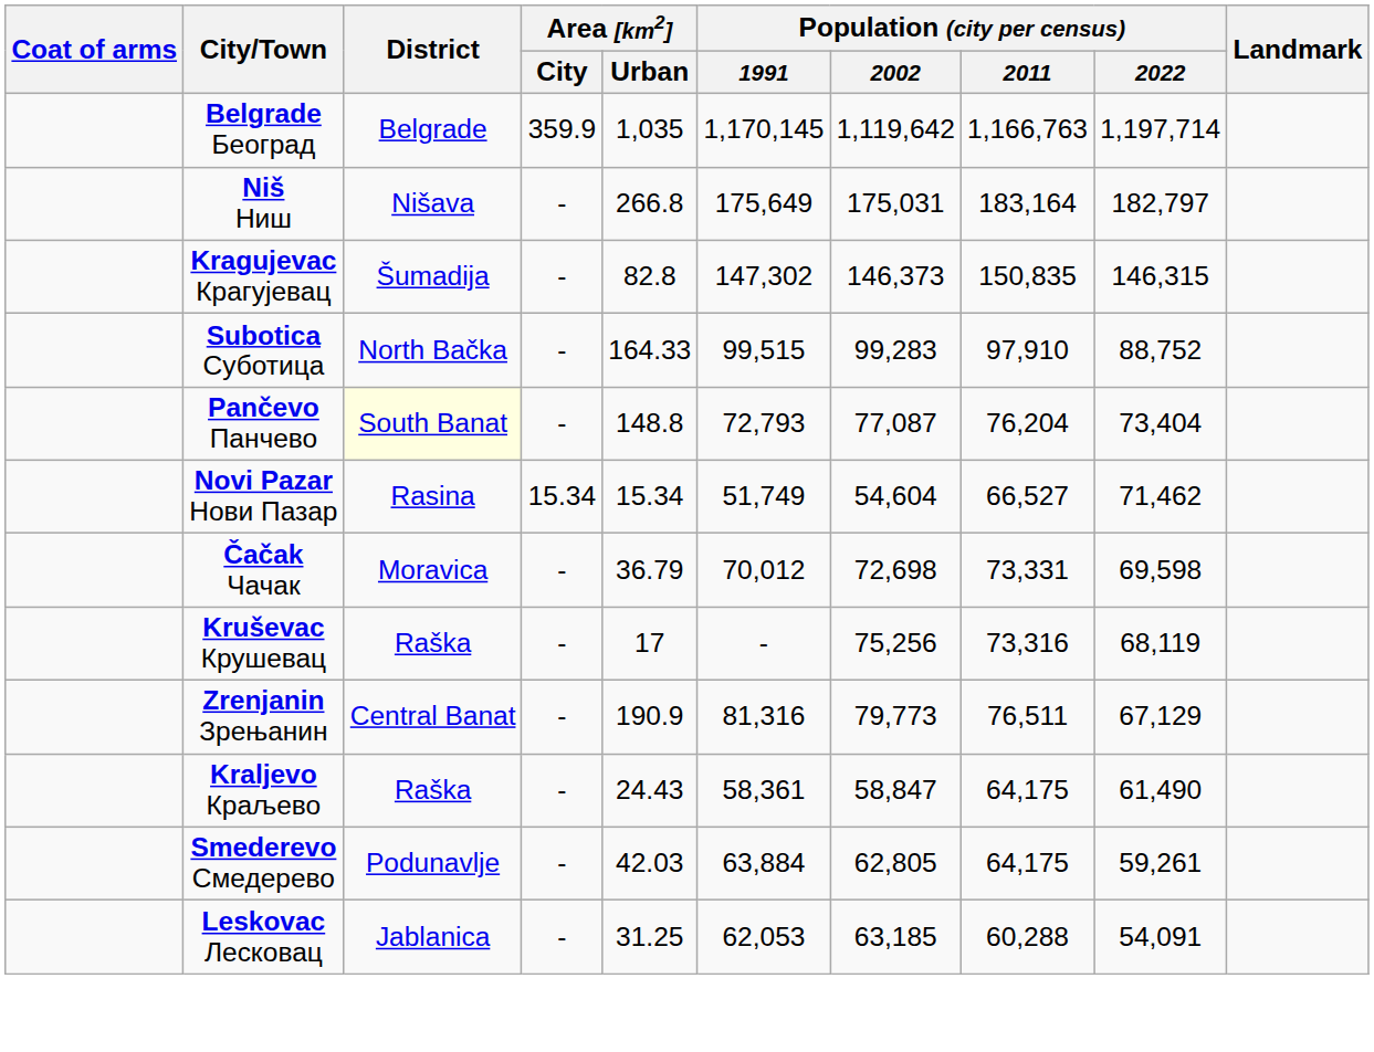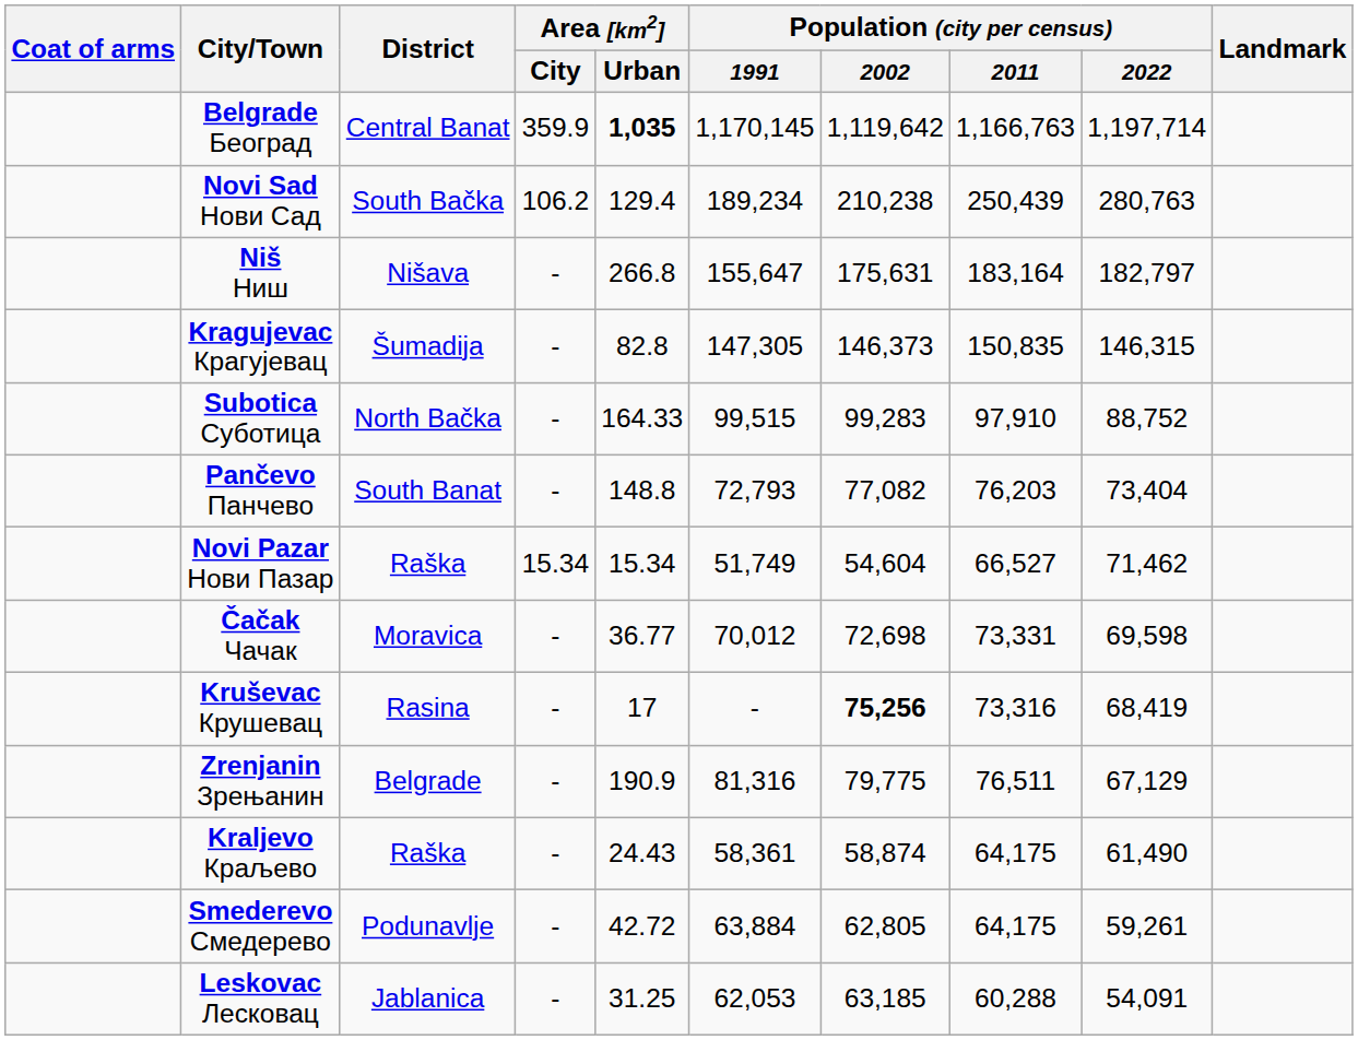Belgrade Београд | District: Belgrade -> Central Banat
Belgrade Београд | Area [km2] / Urban: normal -> bold
+ row: Novi Sad Нови Сад | South Bačka | 106.2 | 129.4 | 189,234 | 210,238 | 250,439 | 280,763
Niš Ниш | Population (city per census) / 1991: 175,649 -> 155,647
Niš Ниш | Population (city per census) / 2002: 175,031 -> 175,631
Kragujevac Крагујевац | Population (city per census) / 1991: 147,302 -> 147,305
Pančevo Панчево | District: lightyellow background -> no background
Pančevo Панчево | Population (city per census) / 2002: 77,087 -> 77,082
Pančevo Панчево | Population (city per census) / 2011: 76,204 -> 76,203
Novi Pazar Нови Пазар | District: Rasina -> Raška
Čačak Чачак | Area [km2] / Urban: 36.79 -> 36.77
Kruševac Крушевац | District: Raška -> Rasina
Kruševac Крушевац | Population (city per census) / 2002: normal -> bold
Kruševac Крушевац | Population (city per census) / 2022: 68,119 -> 68,419
Zrenjanin Зрењанин | District: Central Banat -> Belgrade
Zrenjanin Зрењанин | Population (city per census) / 2002: 79,773 -> 79,775
Kraljevo Краљево | Population (city per census) / 2002: 58,847 -> 58,874
Smederevo Смедерево | Area [km2] / Urban: 42.03 -> 42.72
